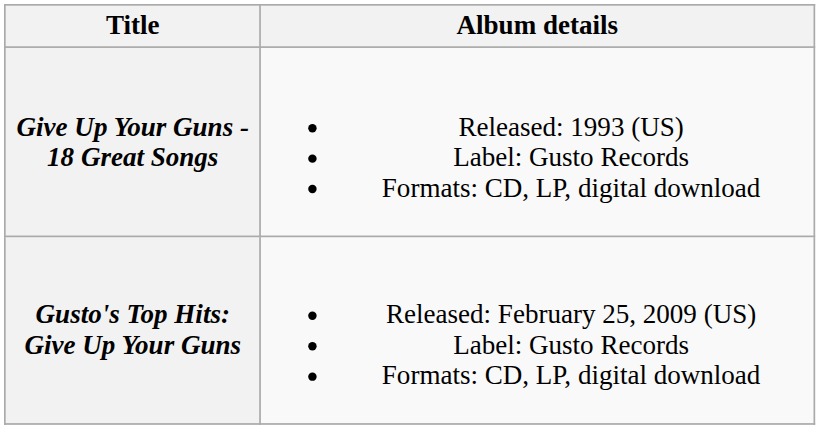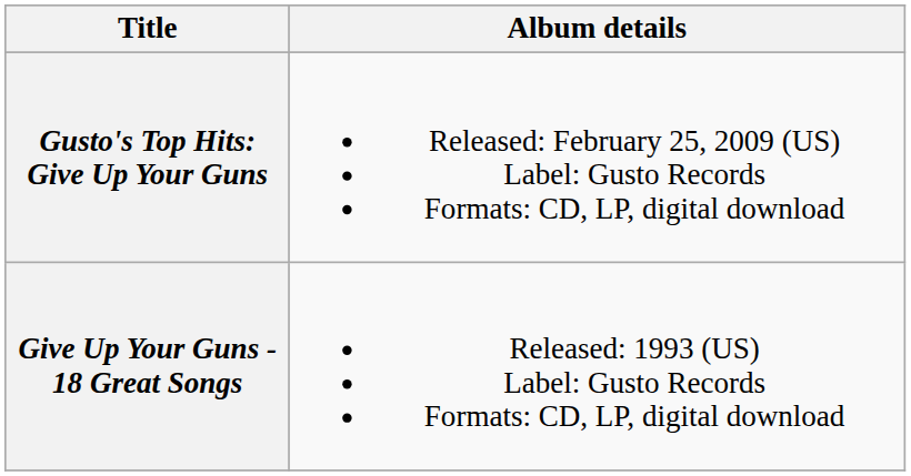rows swapped: Give Up Your Guns - 18 Great Songs <-> Gusto's Top Hits: Give Up Your Guns
